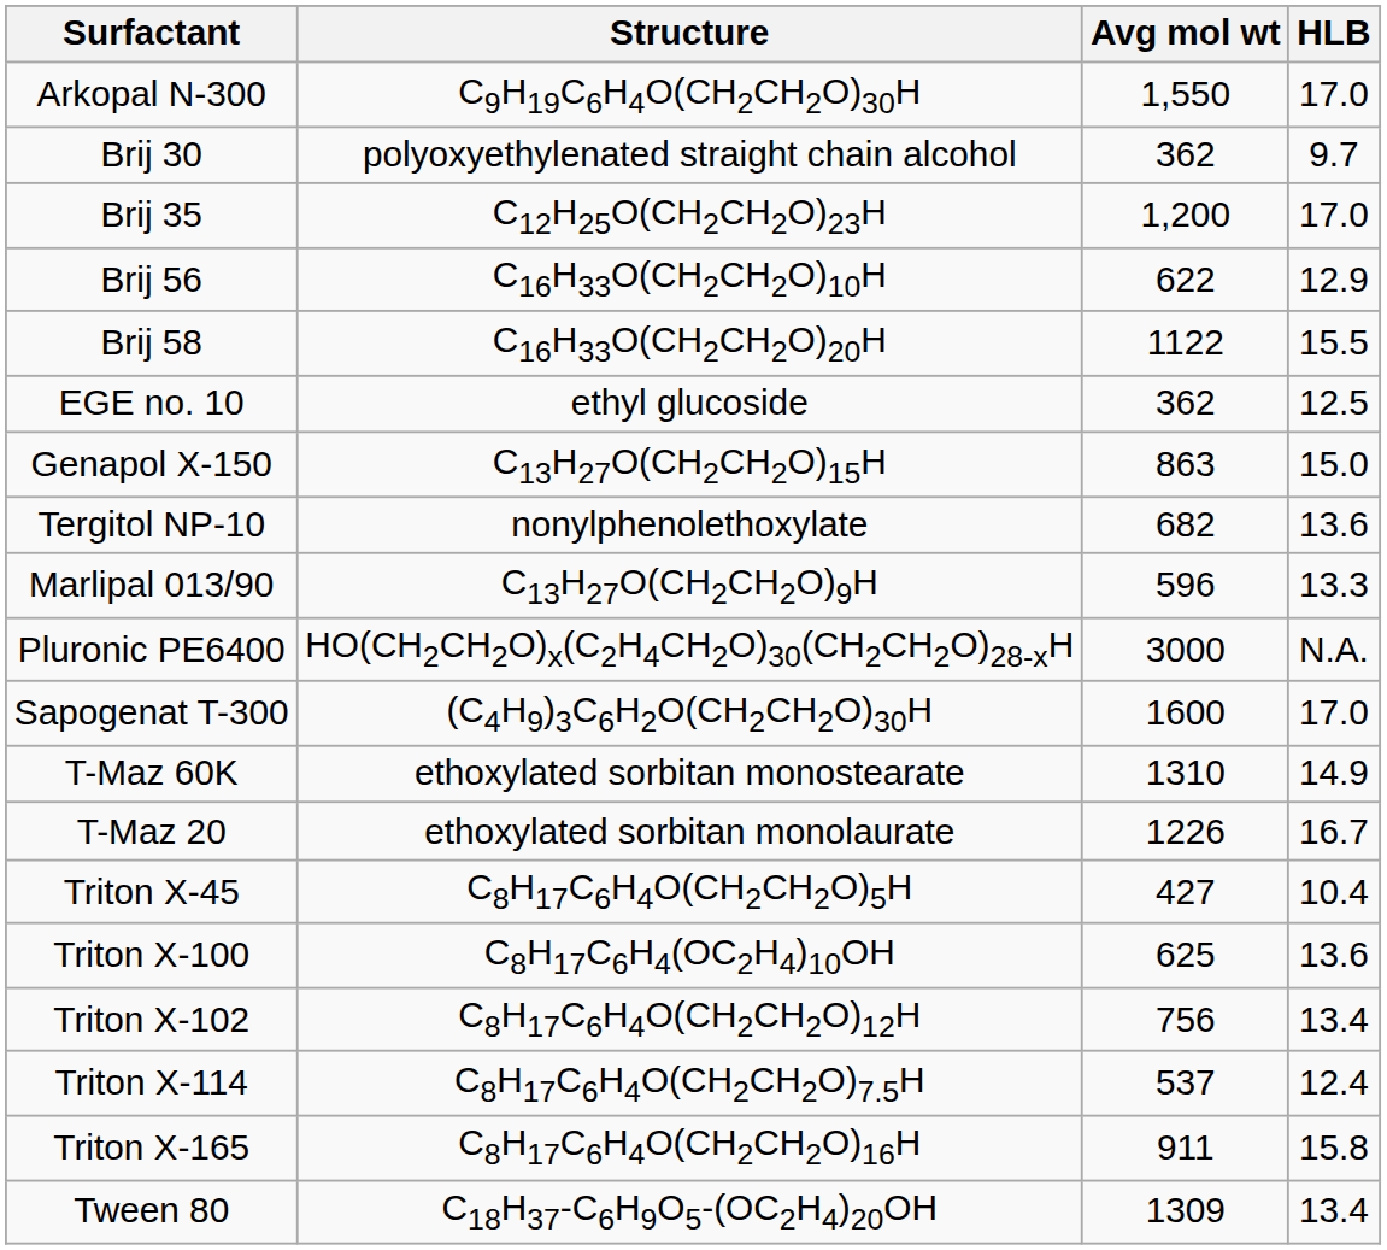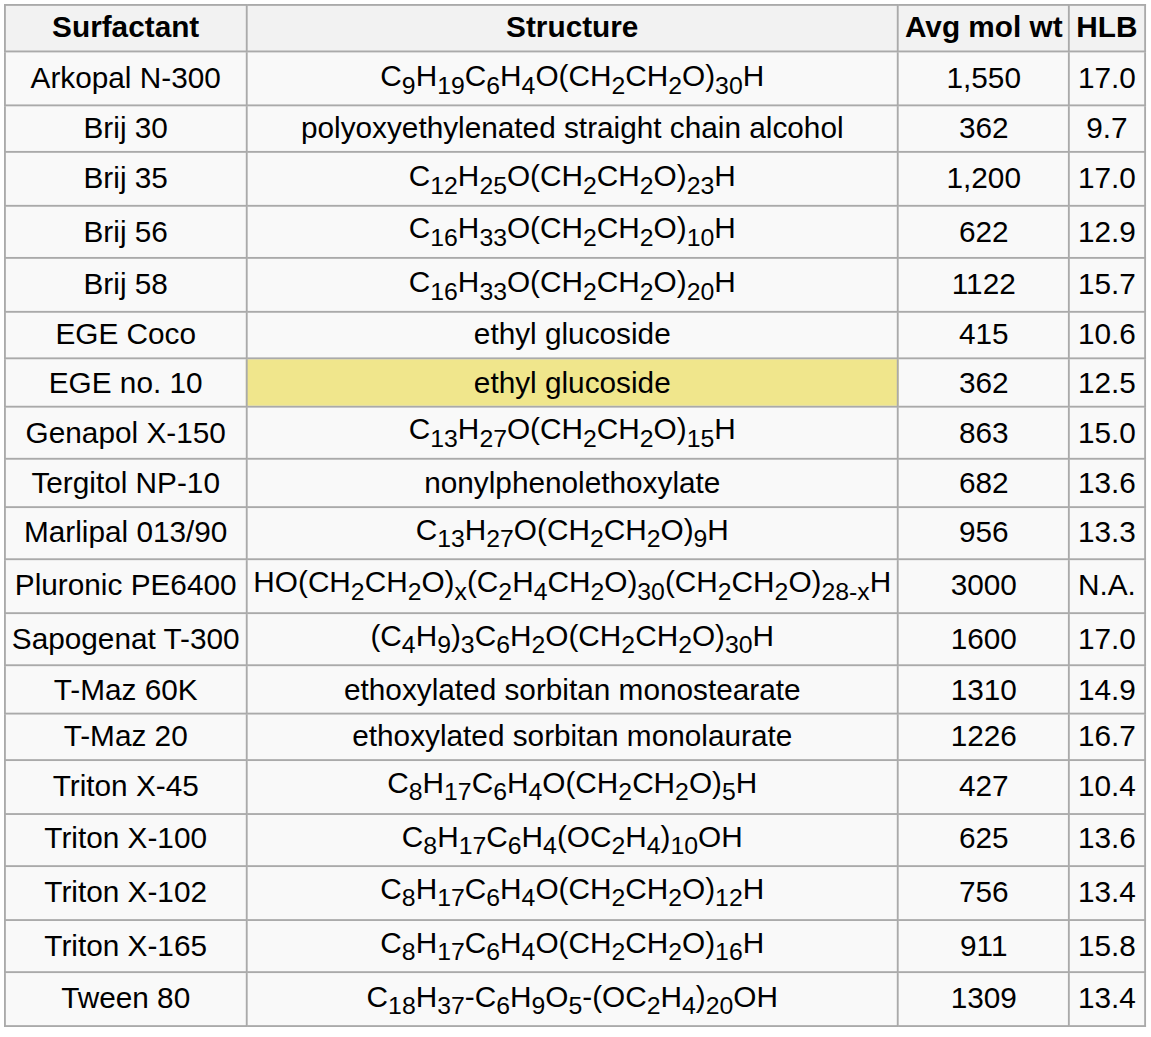Brij 58 | HLB: 15.5 -> 15.7
+ row: EGE Coco | ethyl glucoside | 415 | 10.6
EGE no. 10 | Structure: no background -> khaki background
Marlipal 013/90 | Avg mol wt: 596 -> 956
- row: Triton X-114 | C8H17C6H4O(CH2CH2O)7.5H | 537 | 12.4
